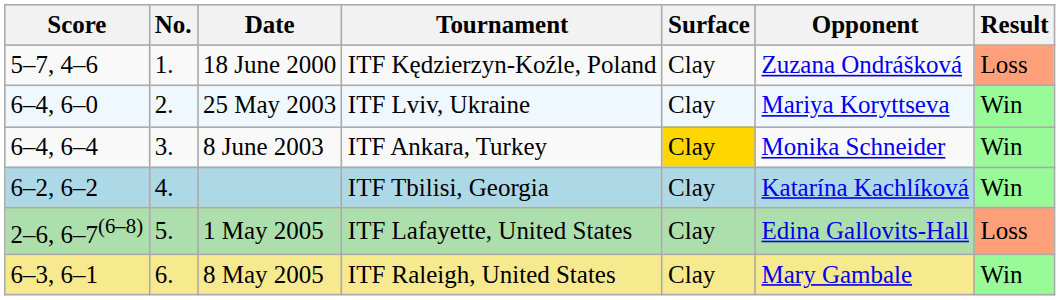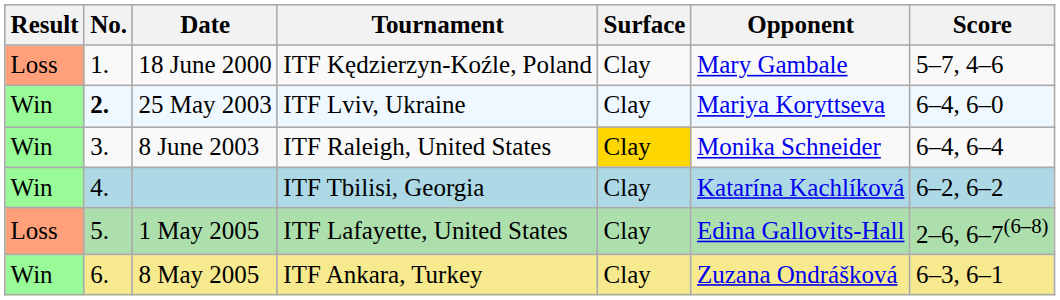columns swapped: Result <-> Score
18 June 2000 | Opponent: Zuzana Ondrášková -> Mary Gambale
25 May 2003 | No.: normal -> bold
8 June 2003 | Tournament: ITF Ankara, Turkey -> ITF Raleigh, United States
8 May 2005 | Tournament: ITF Raleigh, United States -> ITF Ankara, Turkey
8 May 2005 | Opponent: Mary Gambale -> Zuzana Ondrášková
